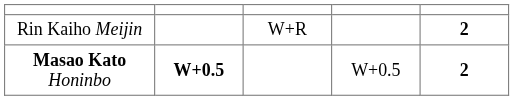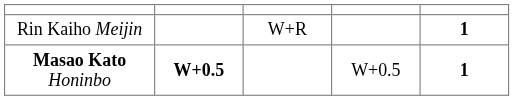Rin Kaiho Meijin | column 5: 2 -> 1
Masao Kato Honinbo | column 5: 2 -> 1
